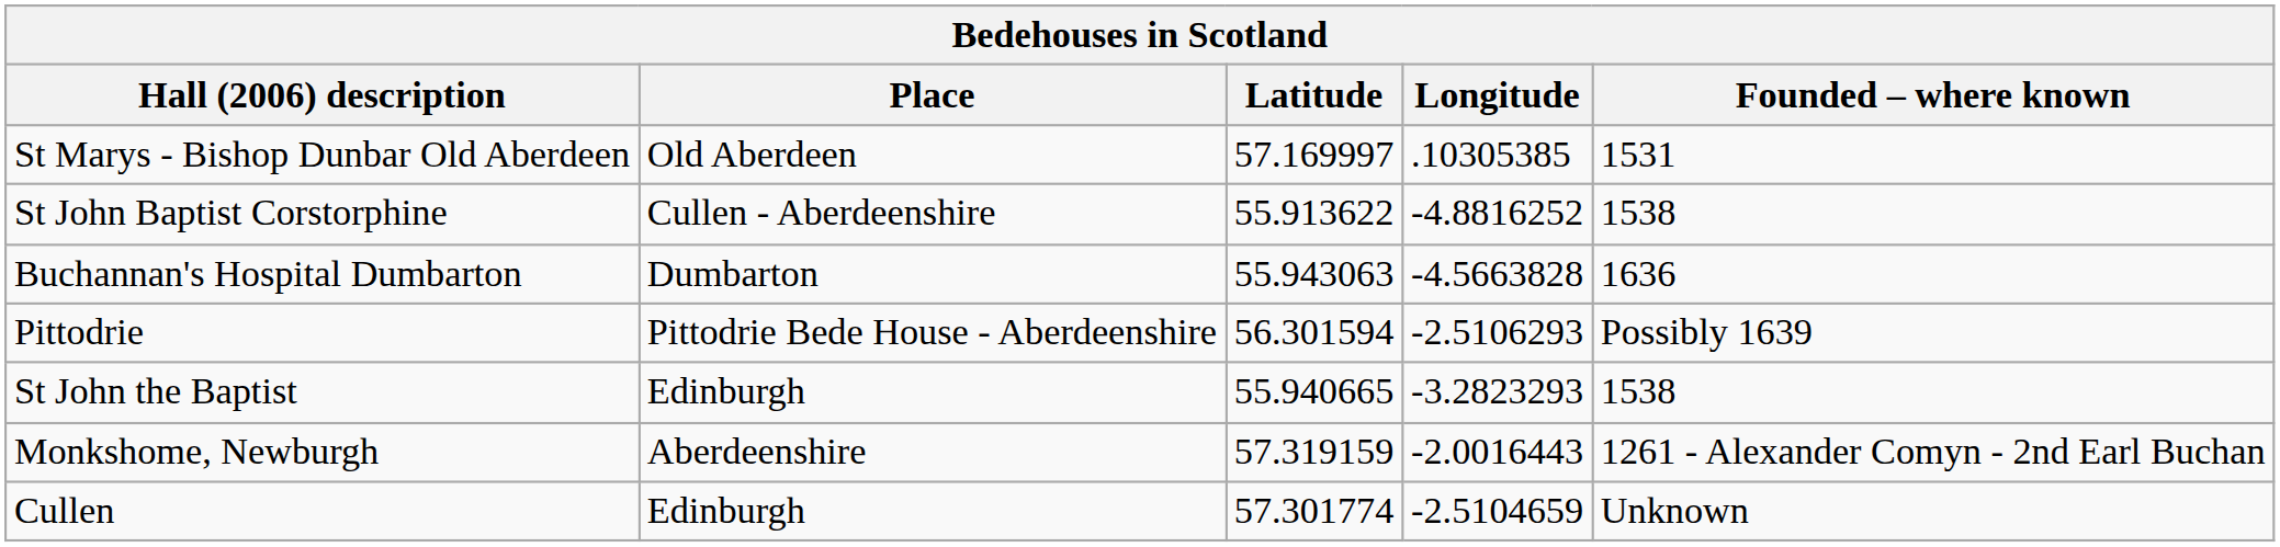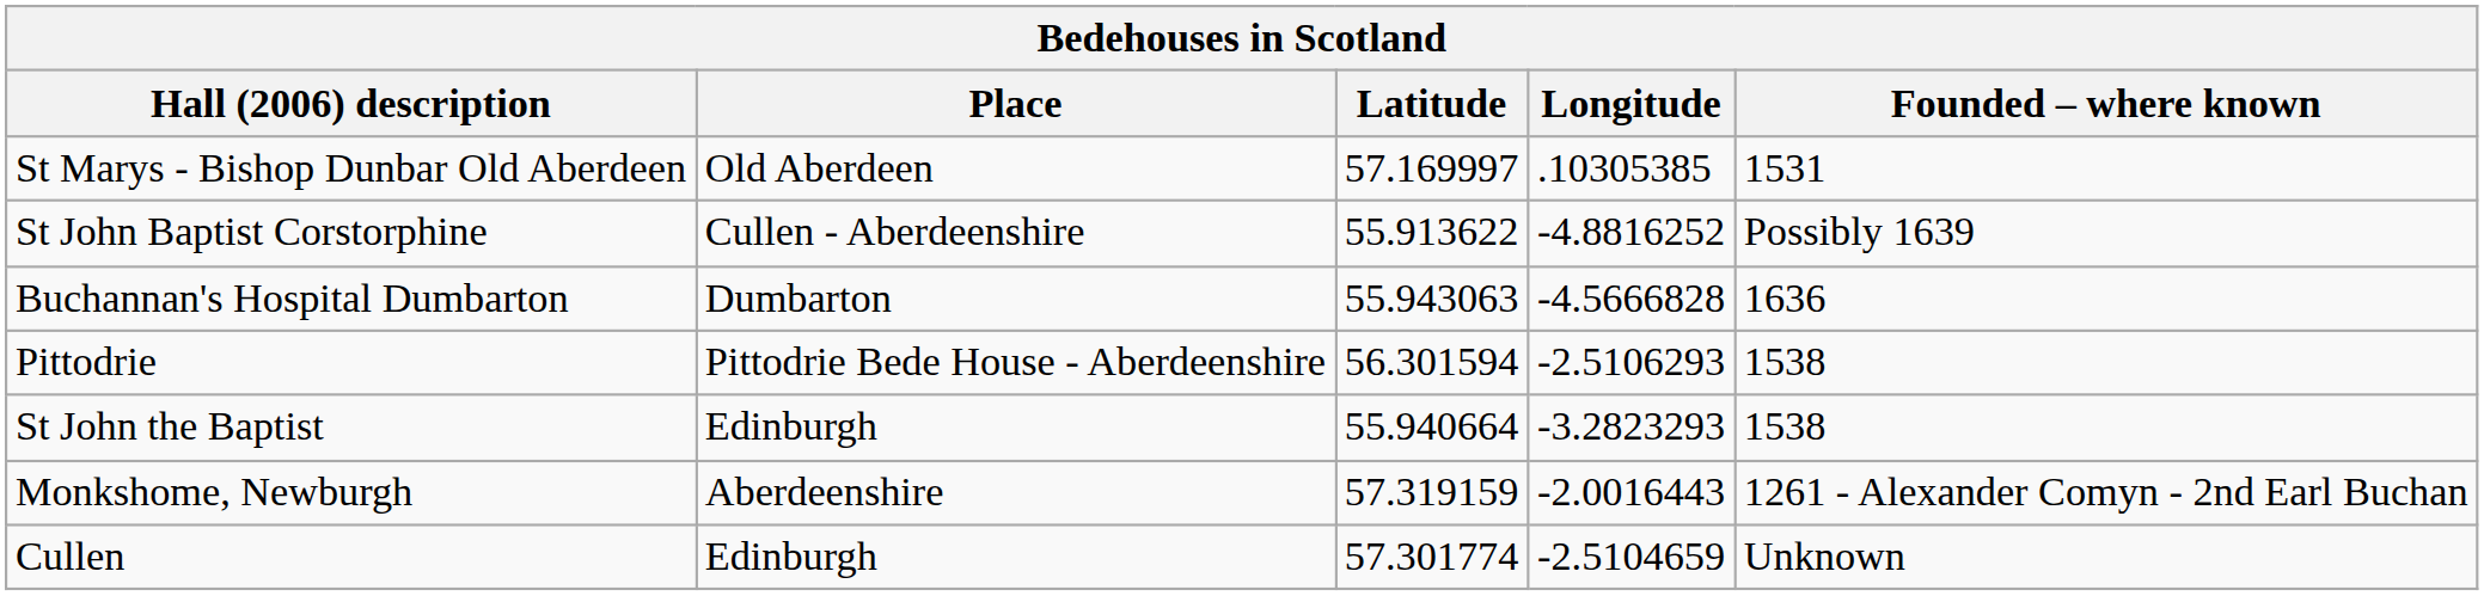St John Baptist Corstorphine | Founded – where known: 1538 -> Possibly 1639
Buchannan's Hospital Dumbarton | Longitude: -4.5663828 -> -4.5666828
Pittodrie | Founded – where known: Possibly 1639 -> 1538
St John the Baptist | Latitude: 55.940665 -> 55.940664
